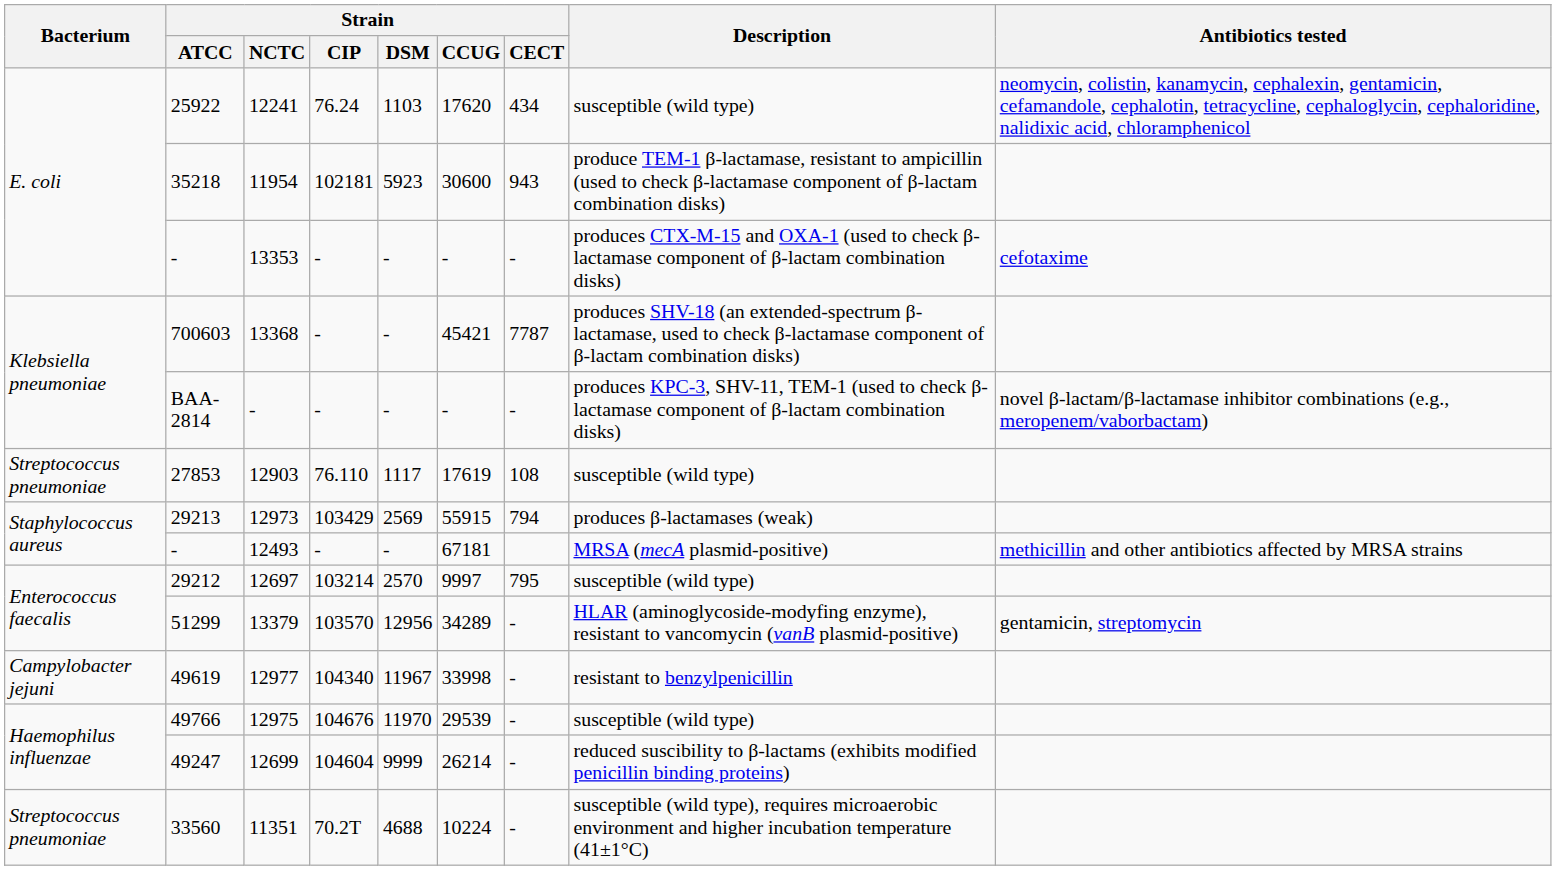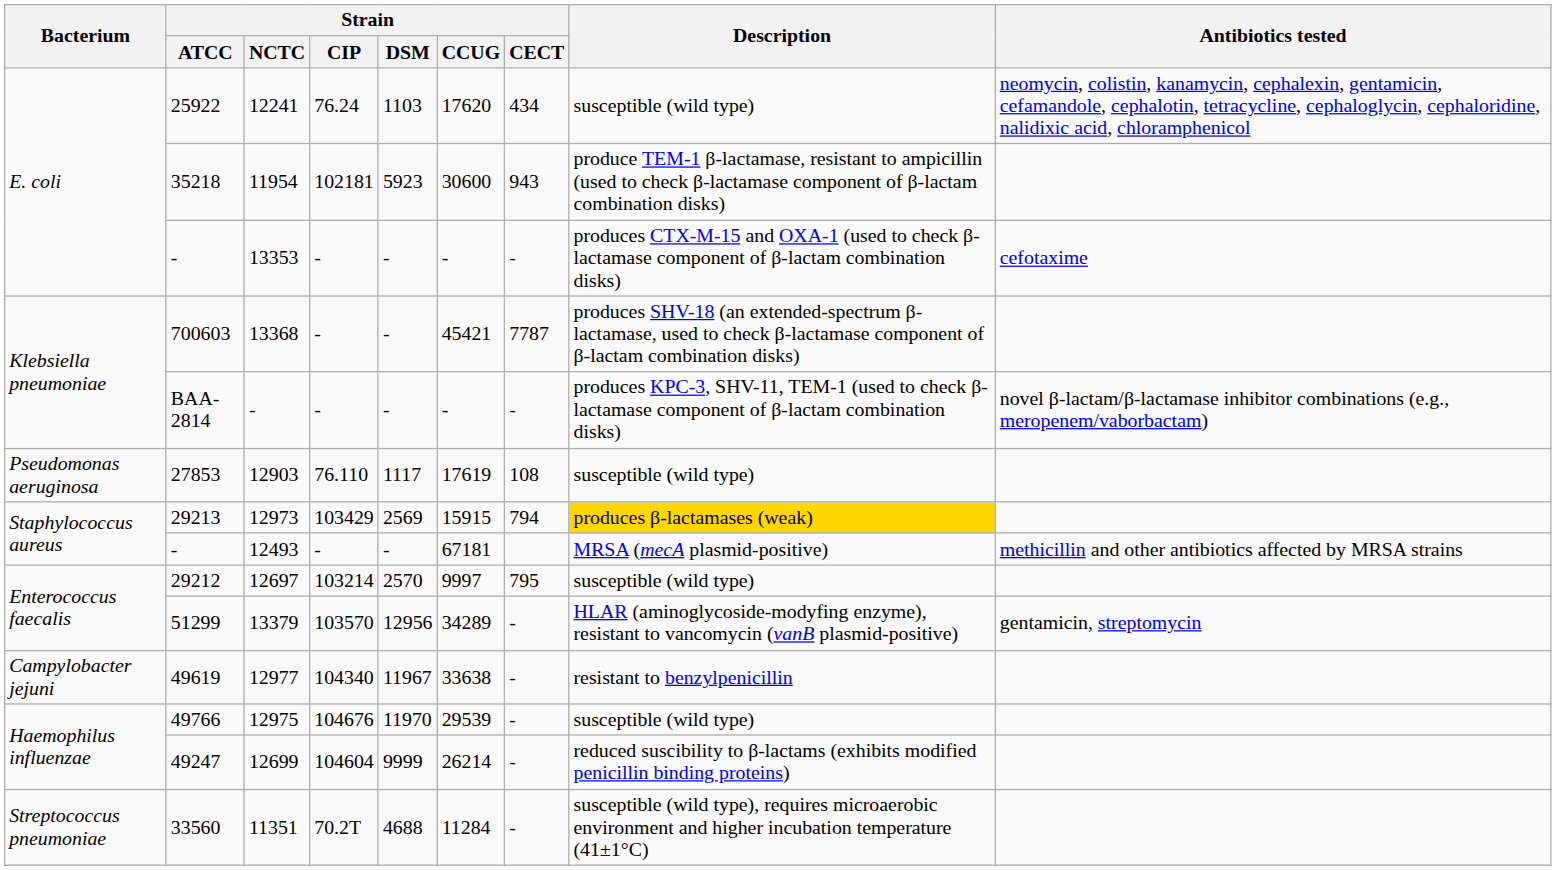12903 | Bacterium: Streptococcus pneumoniae -> Pseudomonas aeruginosa
12973 | Strain / CCUG: 55915 -> 15915
12973 | Description: no background -> gold background
12977 | Strain / CCUG: 33998 -> 33638
11351 | Strain / CCUG: 10224 -> 11284
